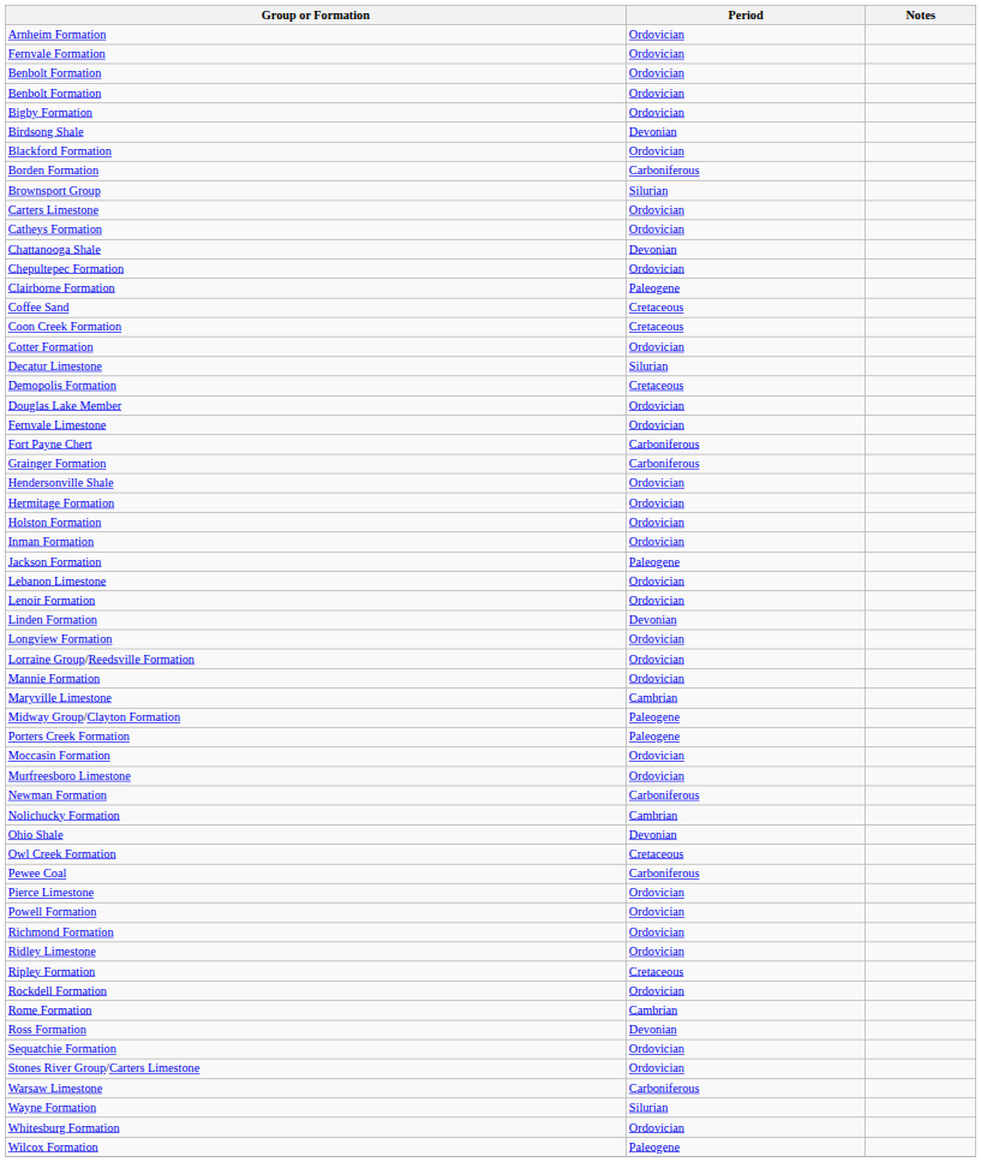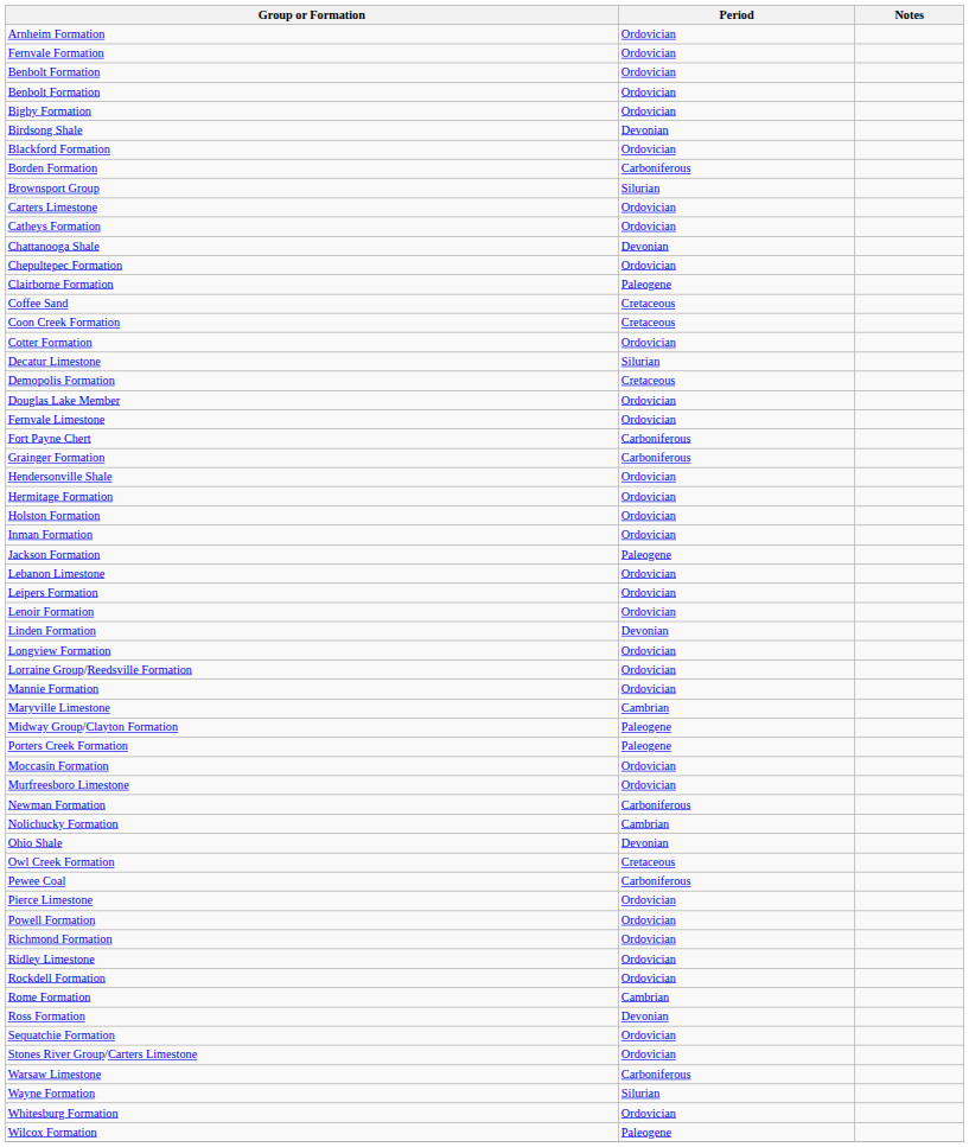+ row: Leipers Formation | Ordovician
- row: Ripley Formation | Cretaceous
